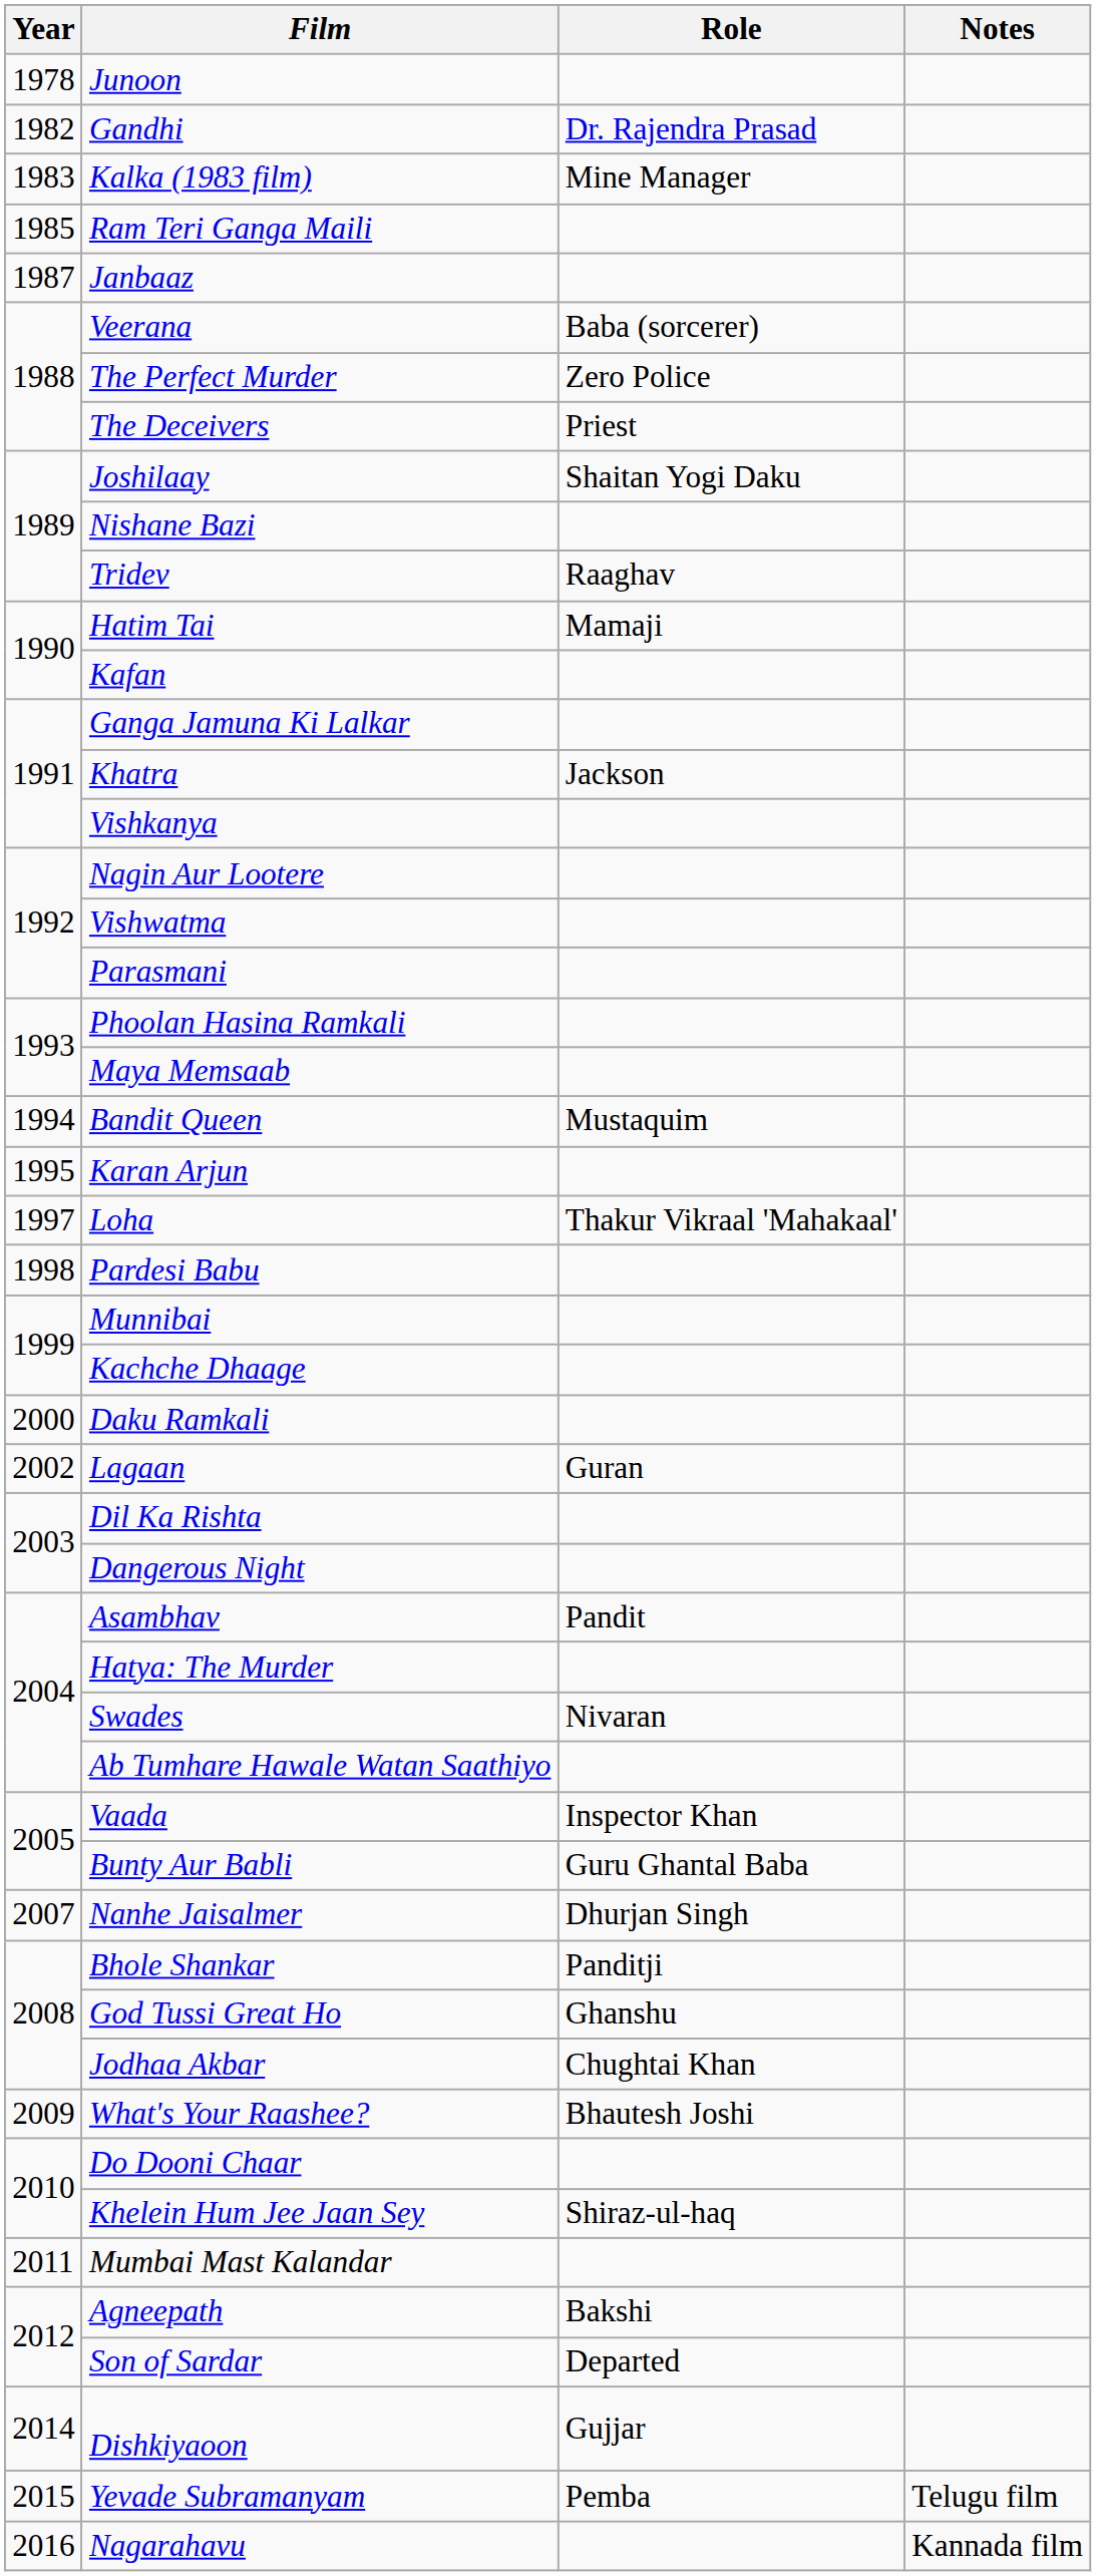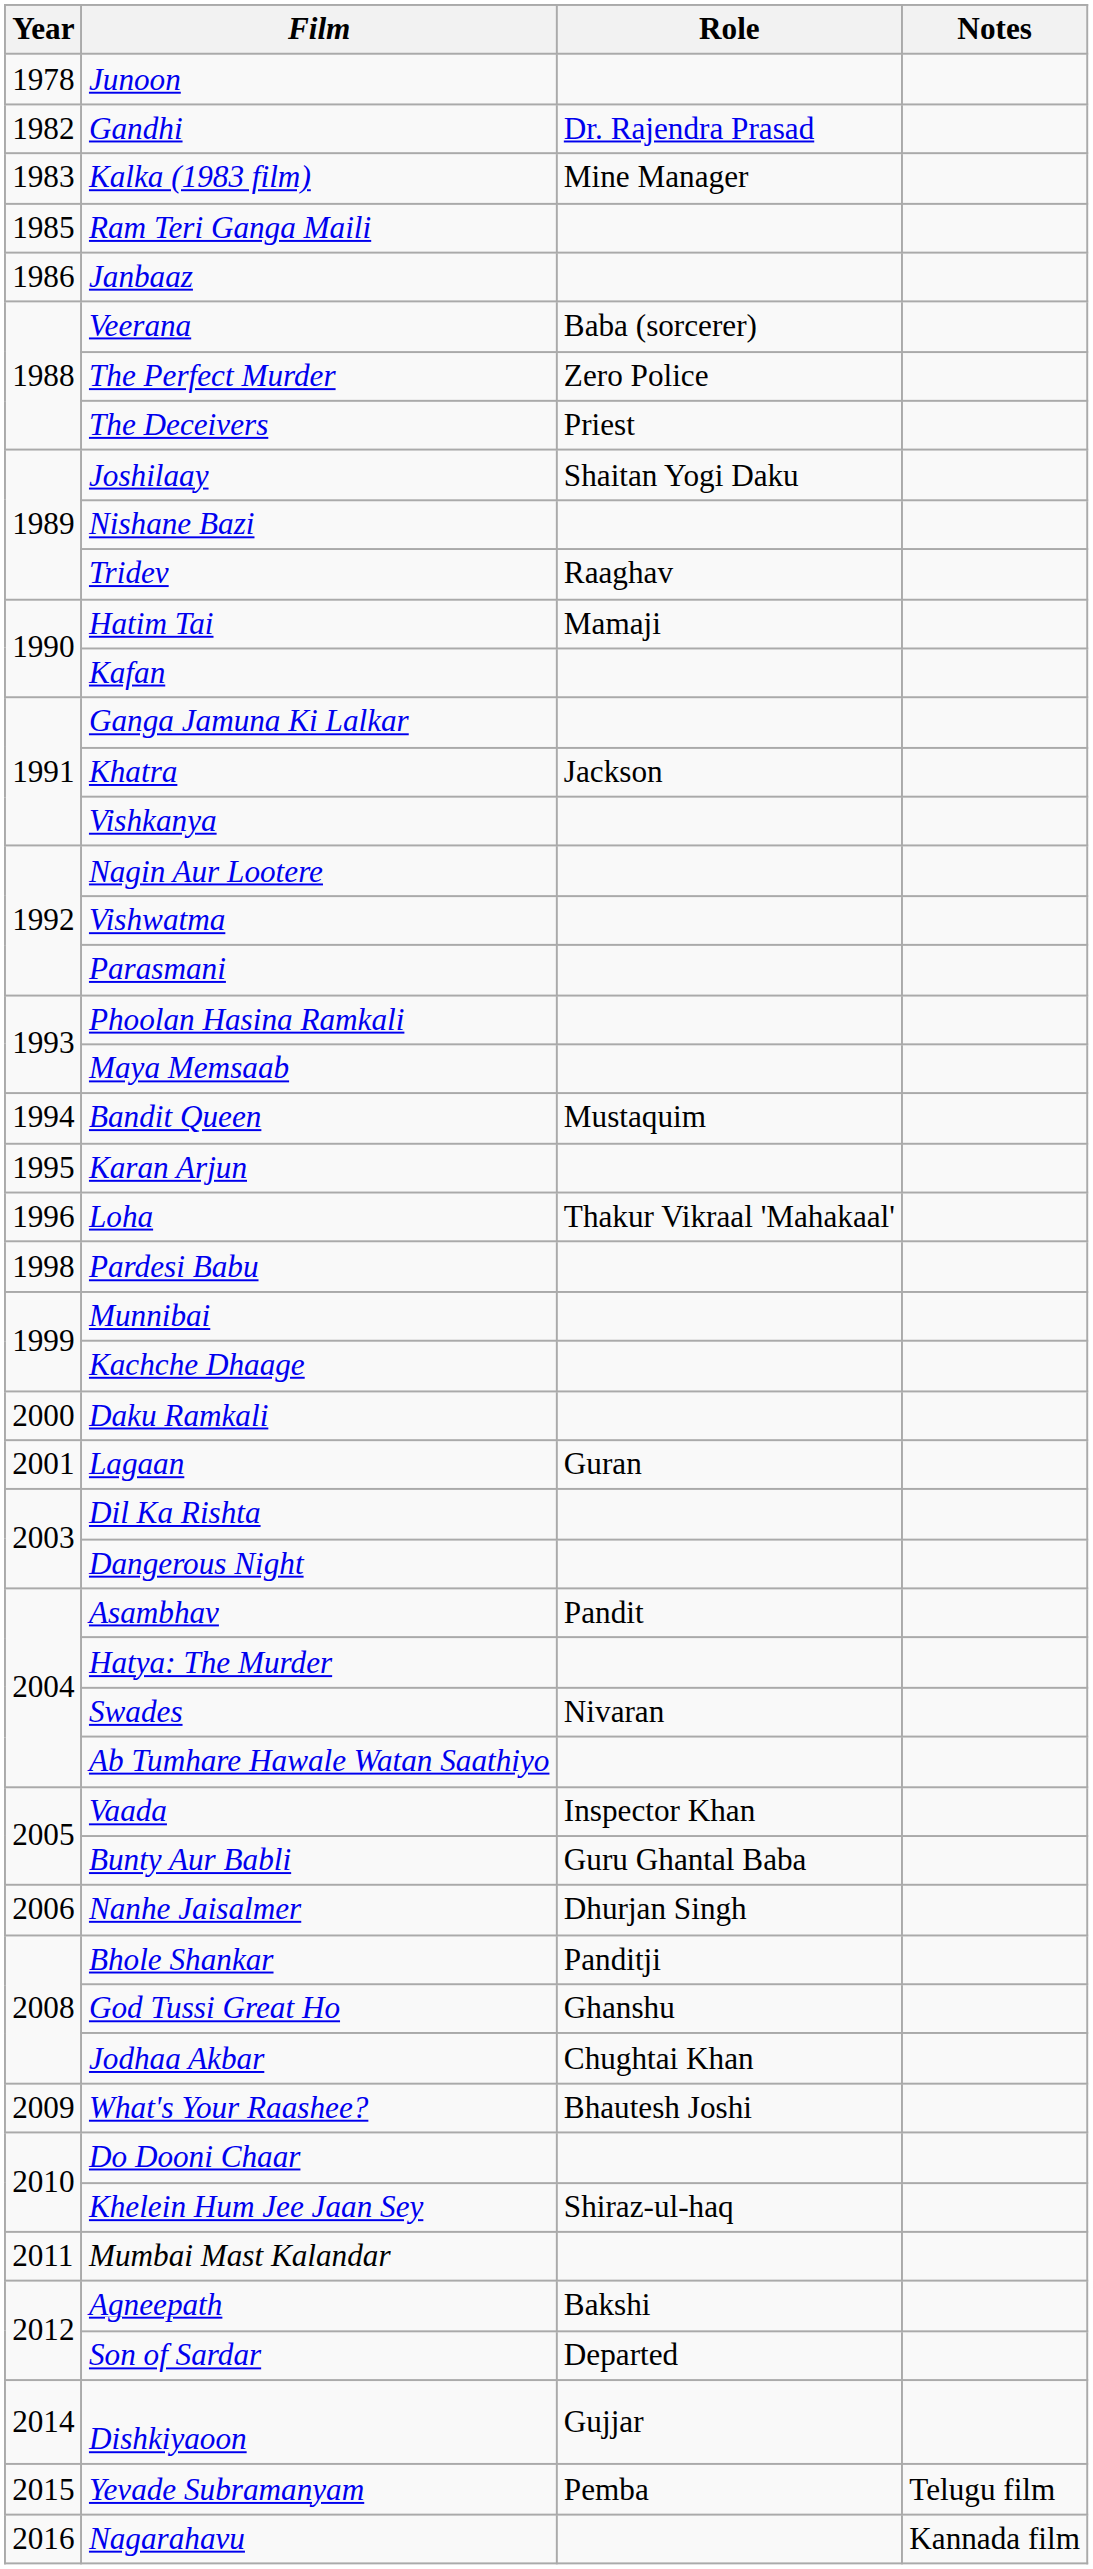Janbaaz | Year: 1987 -> 1986
Loha | Year: 1997 -> 1996
Lagaan | Year: 2002 -> 2001
Nanhe Jaisalmer | Year: 2007 -> 2006
